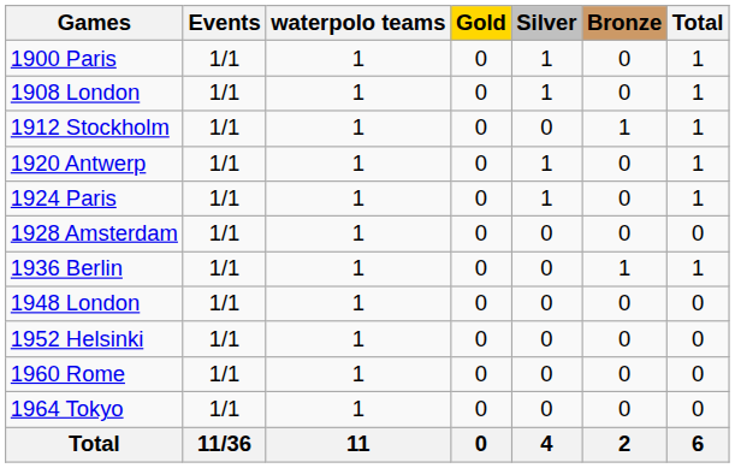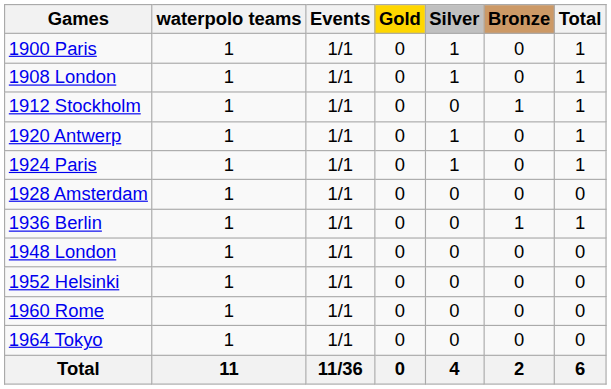columns swapped: waterpolo teams <-> Events
